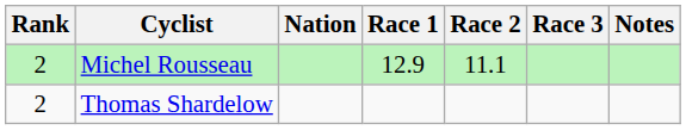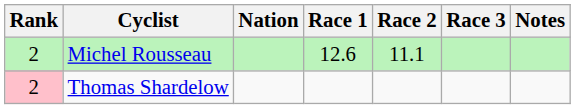Michel Rousseau | Race 1: 12.9 -> 12.6
Thomas Shardelow | Rank: no background -> pink background
